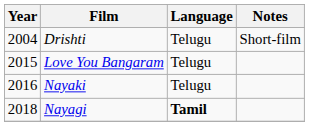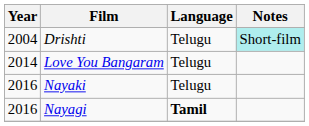Drishti | Notes: no background -> paleturquoise background
Love You Bangaram | Year: 2015 -> 2014
Nayagi | Year: 2018 -> 2016
